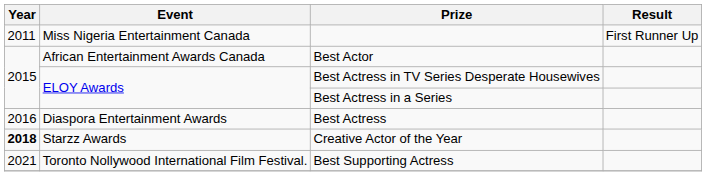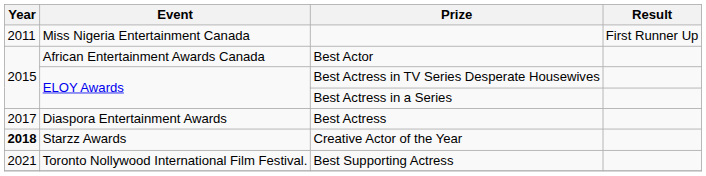Best Actress | Year: 2016 -> 2017
